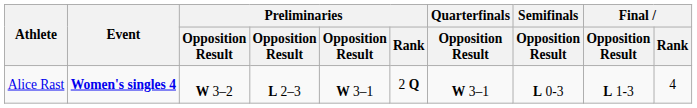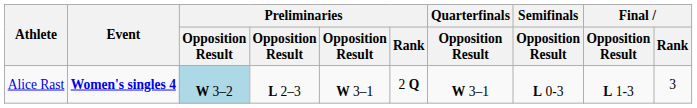Alice Rast | column 3: no background -> lightblue background
Alice Rast | Final / Rank: 4 -> 3
